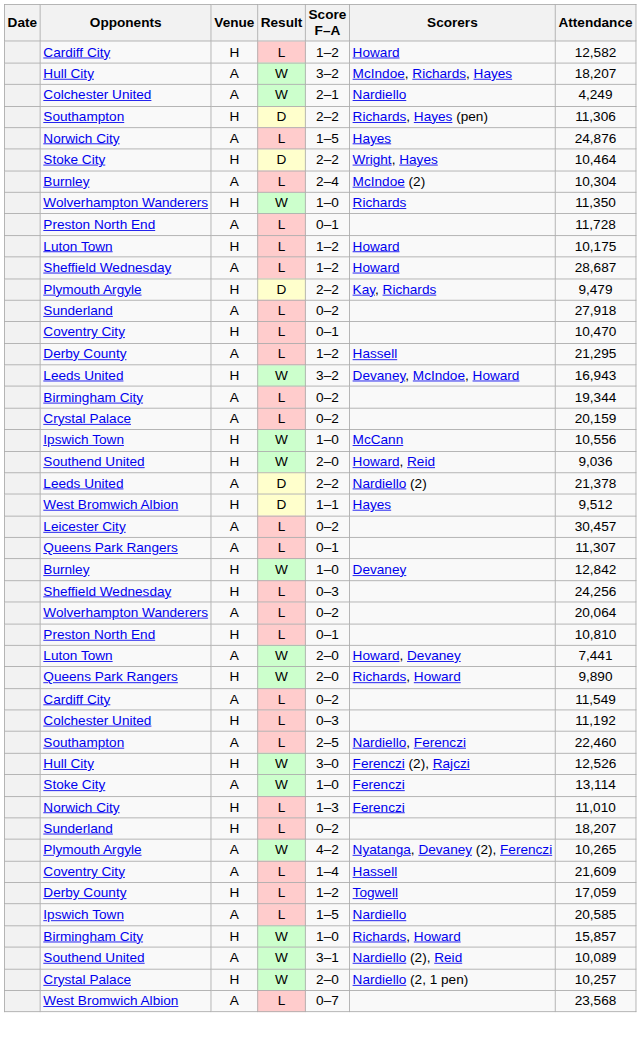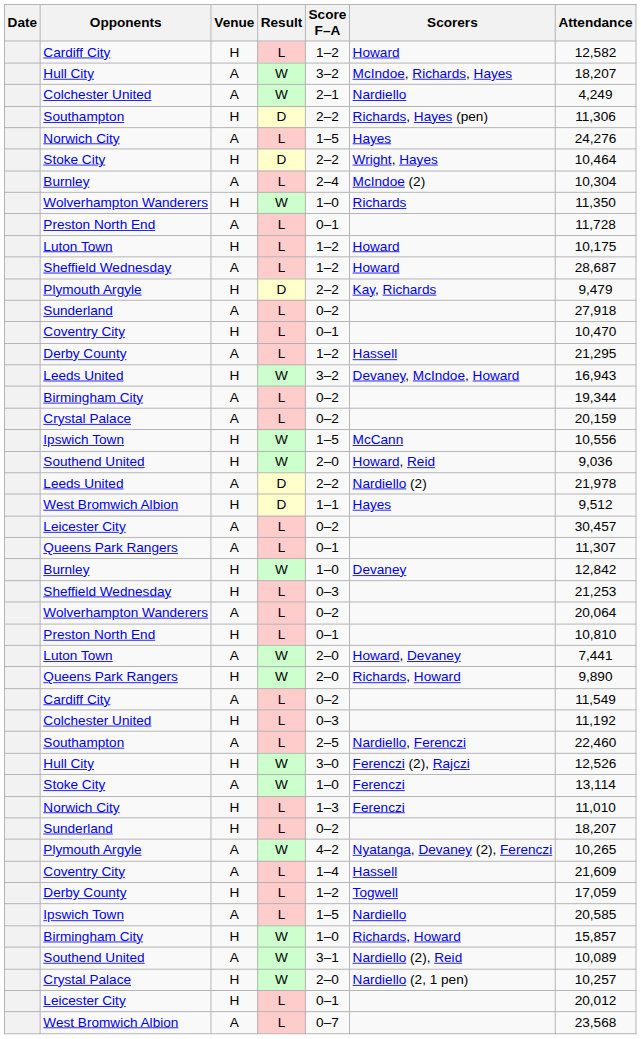Norwich City / A | Attendance: 24,876 -> 24,276
Ipswich Town / H | Score F–A: 1–0 -> 1–5
Leeds United / A | Attendance: 21,378 -> 21,978
Sheffield Wednesday / H | Attendance: 24,256 -> 21,253
+ row: Leicester City | H | L | 0–1 | 20,012
